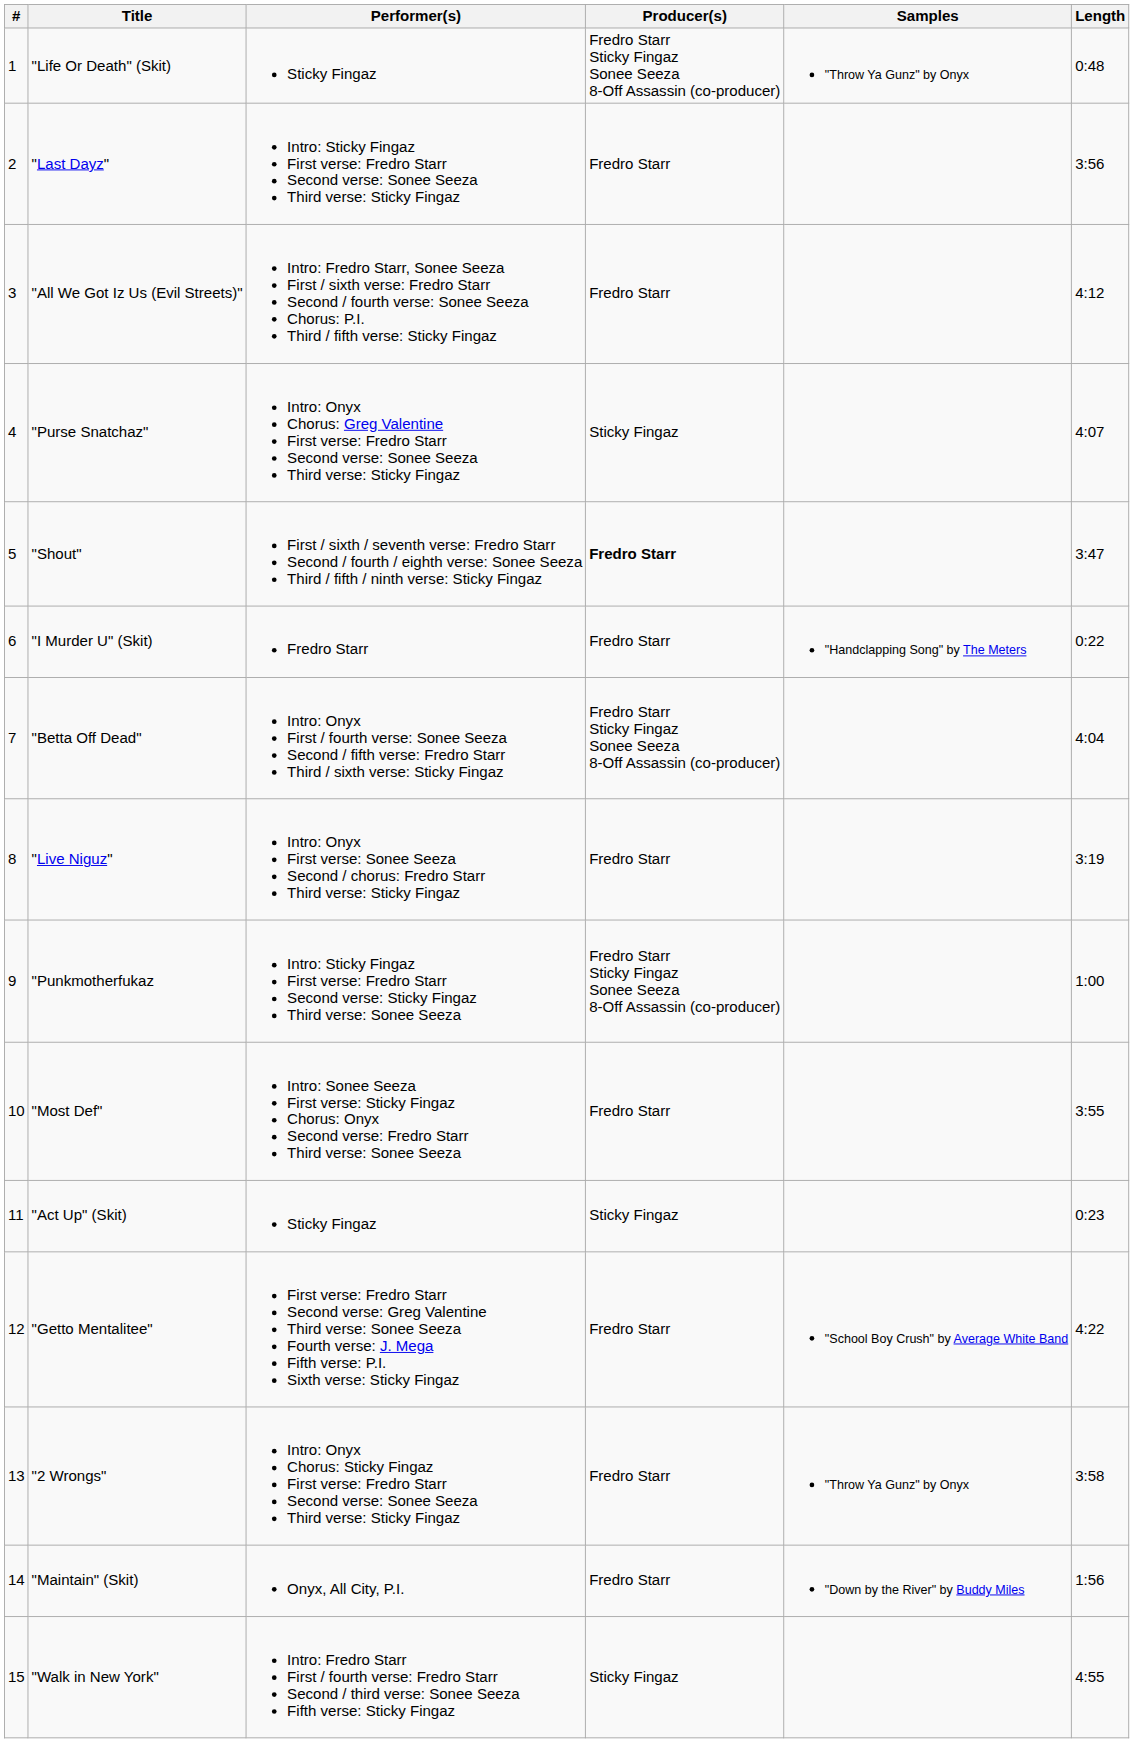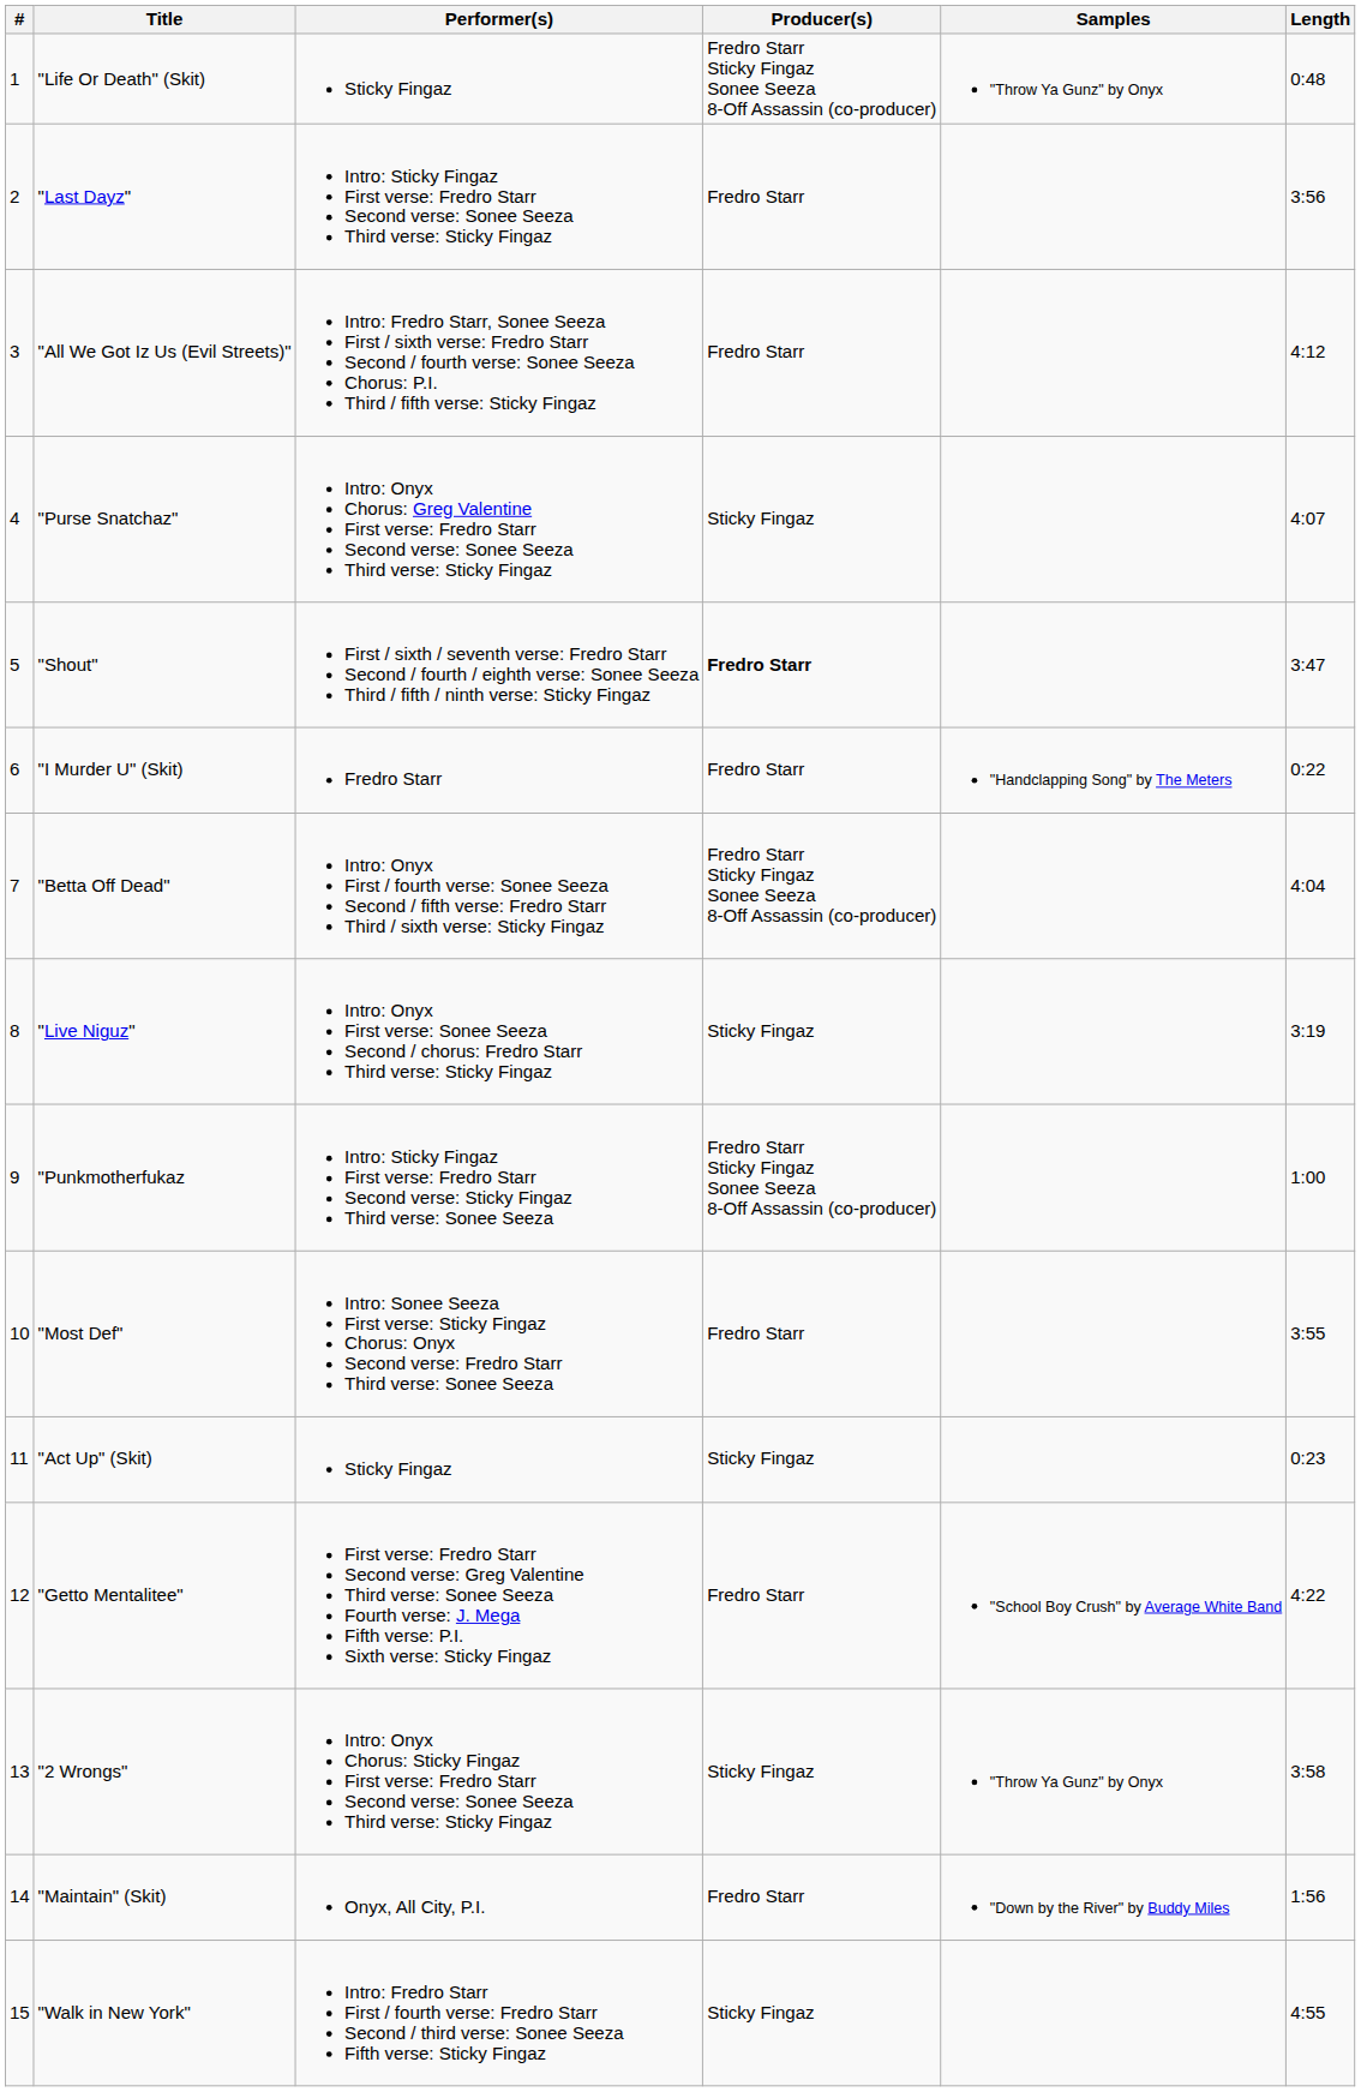"Live Niguz" | Producer(s): Fredro Starr -> Sticky Fingaz
"2 Wrongs" | Producer(s): Fredro Starr -> Sticky Fingaz
